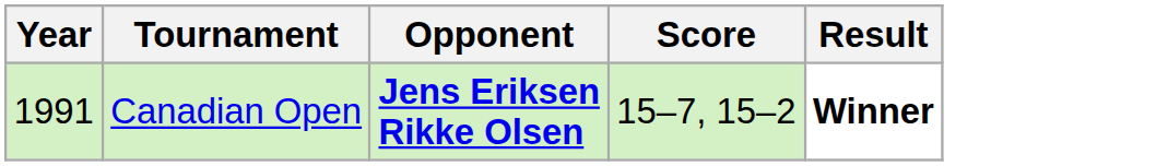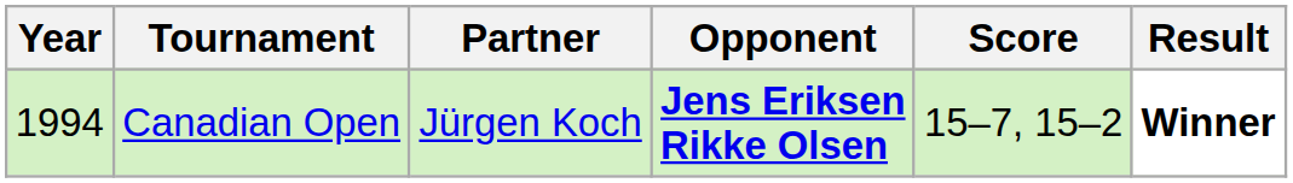+ column: Partner | Jürgen Koch
Canadian Open | Year: 1991 -> 1994
